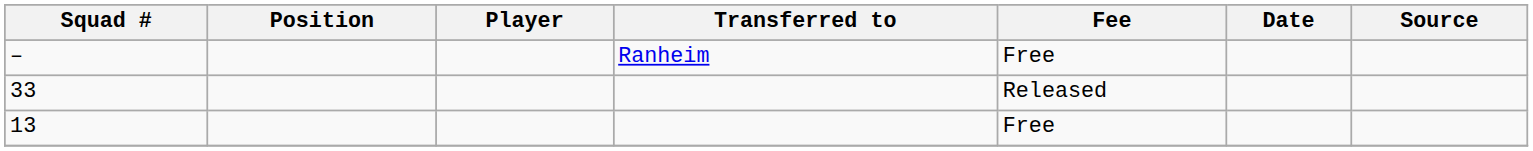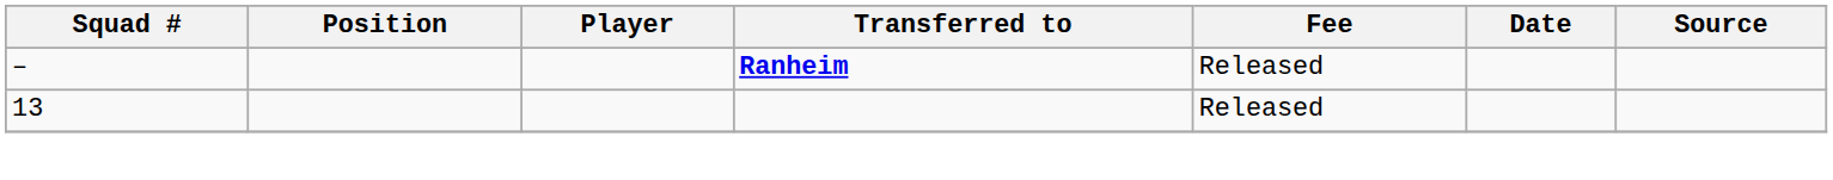– | Transferred to: normal -> bold
– | Fee: Free -> Released
- row: 33 | Released
13 | Fee: Free -> Released
